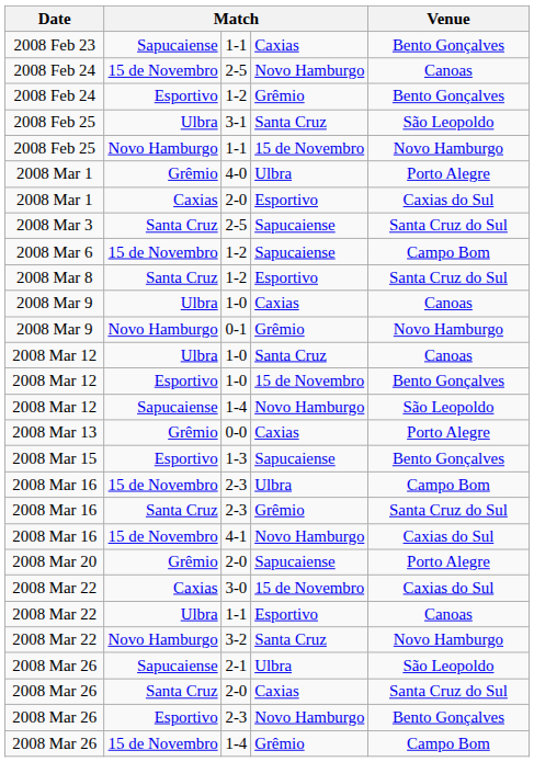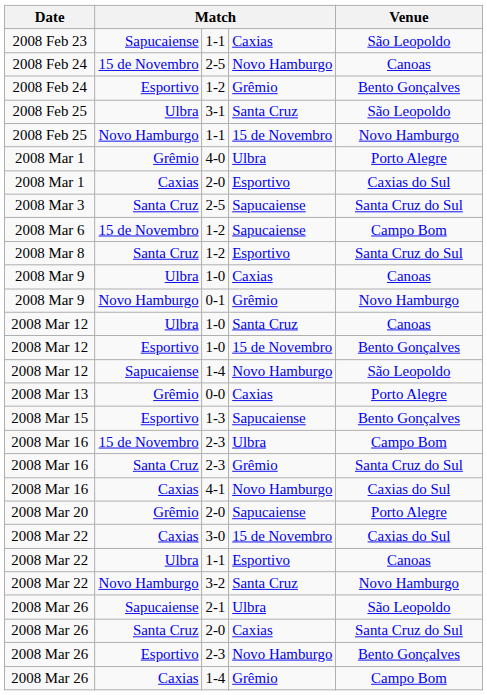1-1 / Caxias | Venue: Bento Gonçalves -> São Leopoldo
4-1 | column 2: 15 de Novembro -> Caxias
1-4 / Grêmio | column 2: 15 de Novembro -> Caxias
